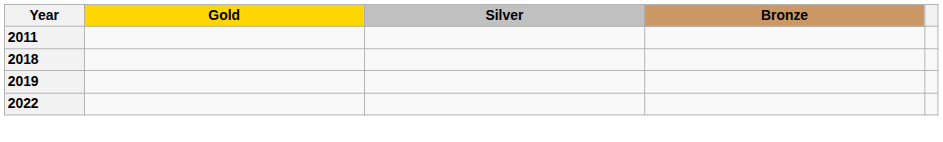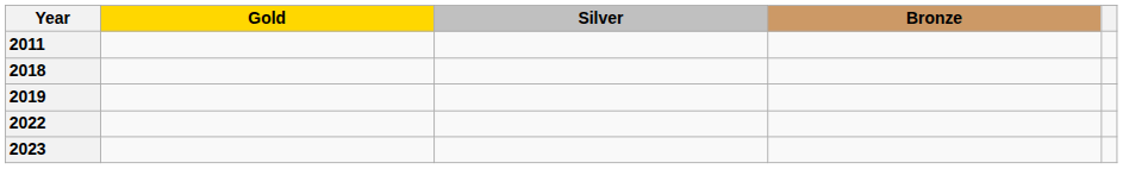+ row: 2023
